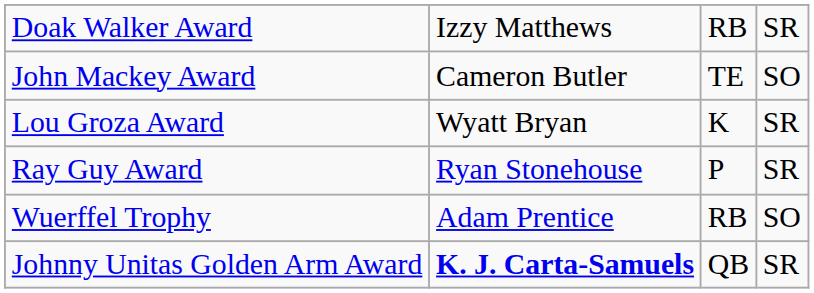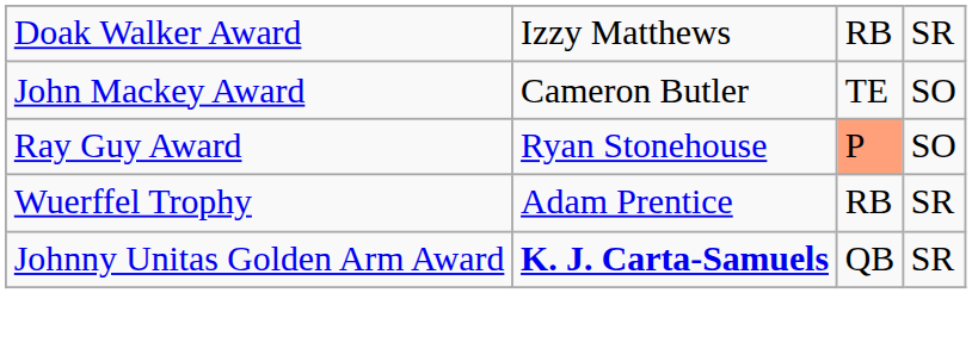- row: Lou Groza Award | Wyatt Bryan | K | SR
Ray Guy Award | column 3: no background -> lightsalmon background
Ray Guy Award | column 4: SR -> SO
Wuerffel Trophy | column 4: SO -> SR
